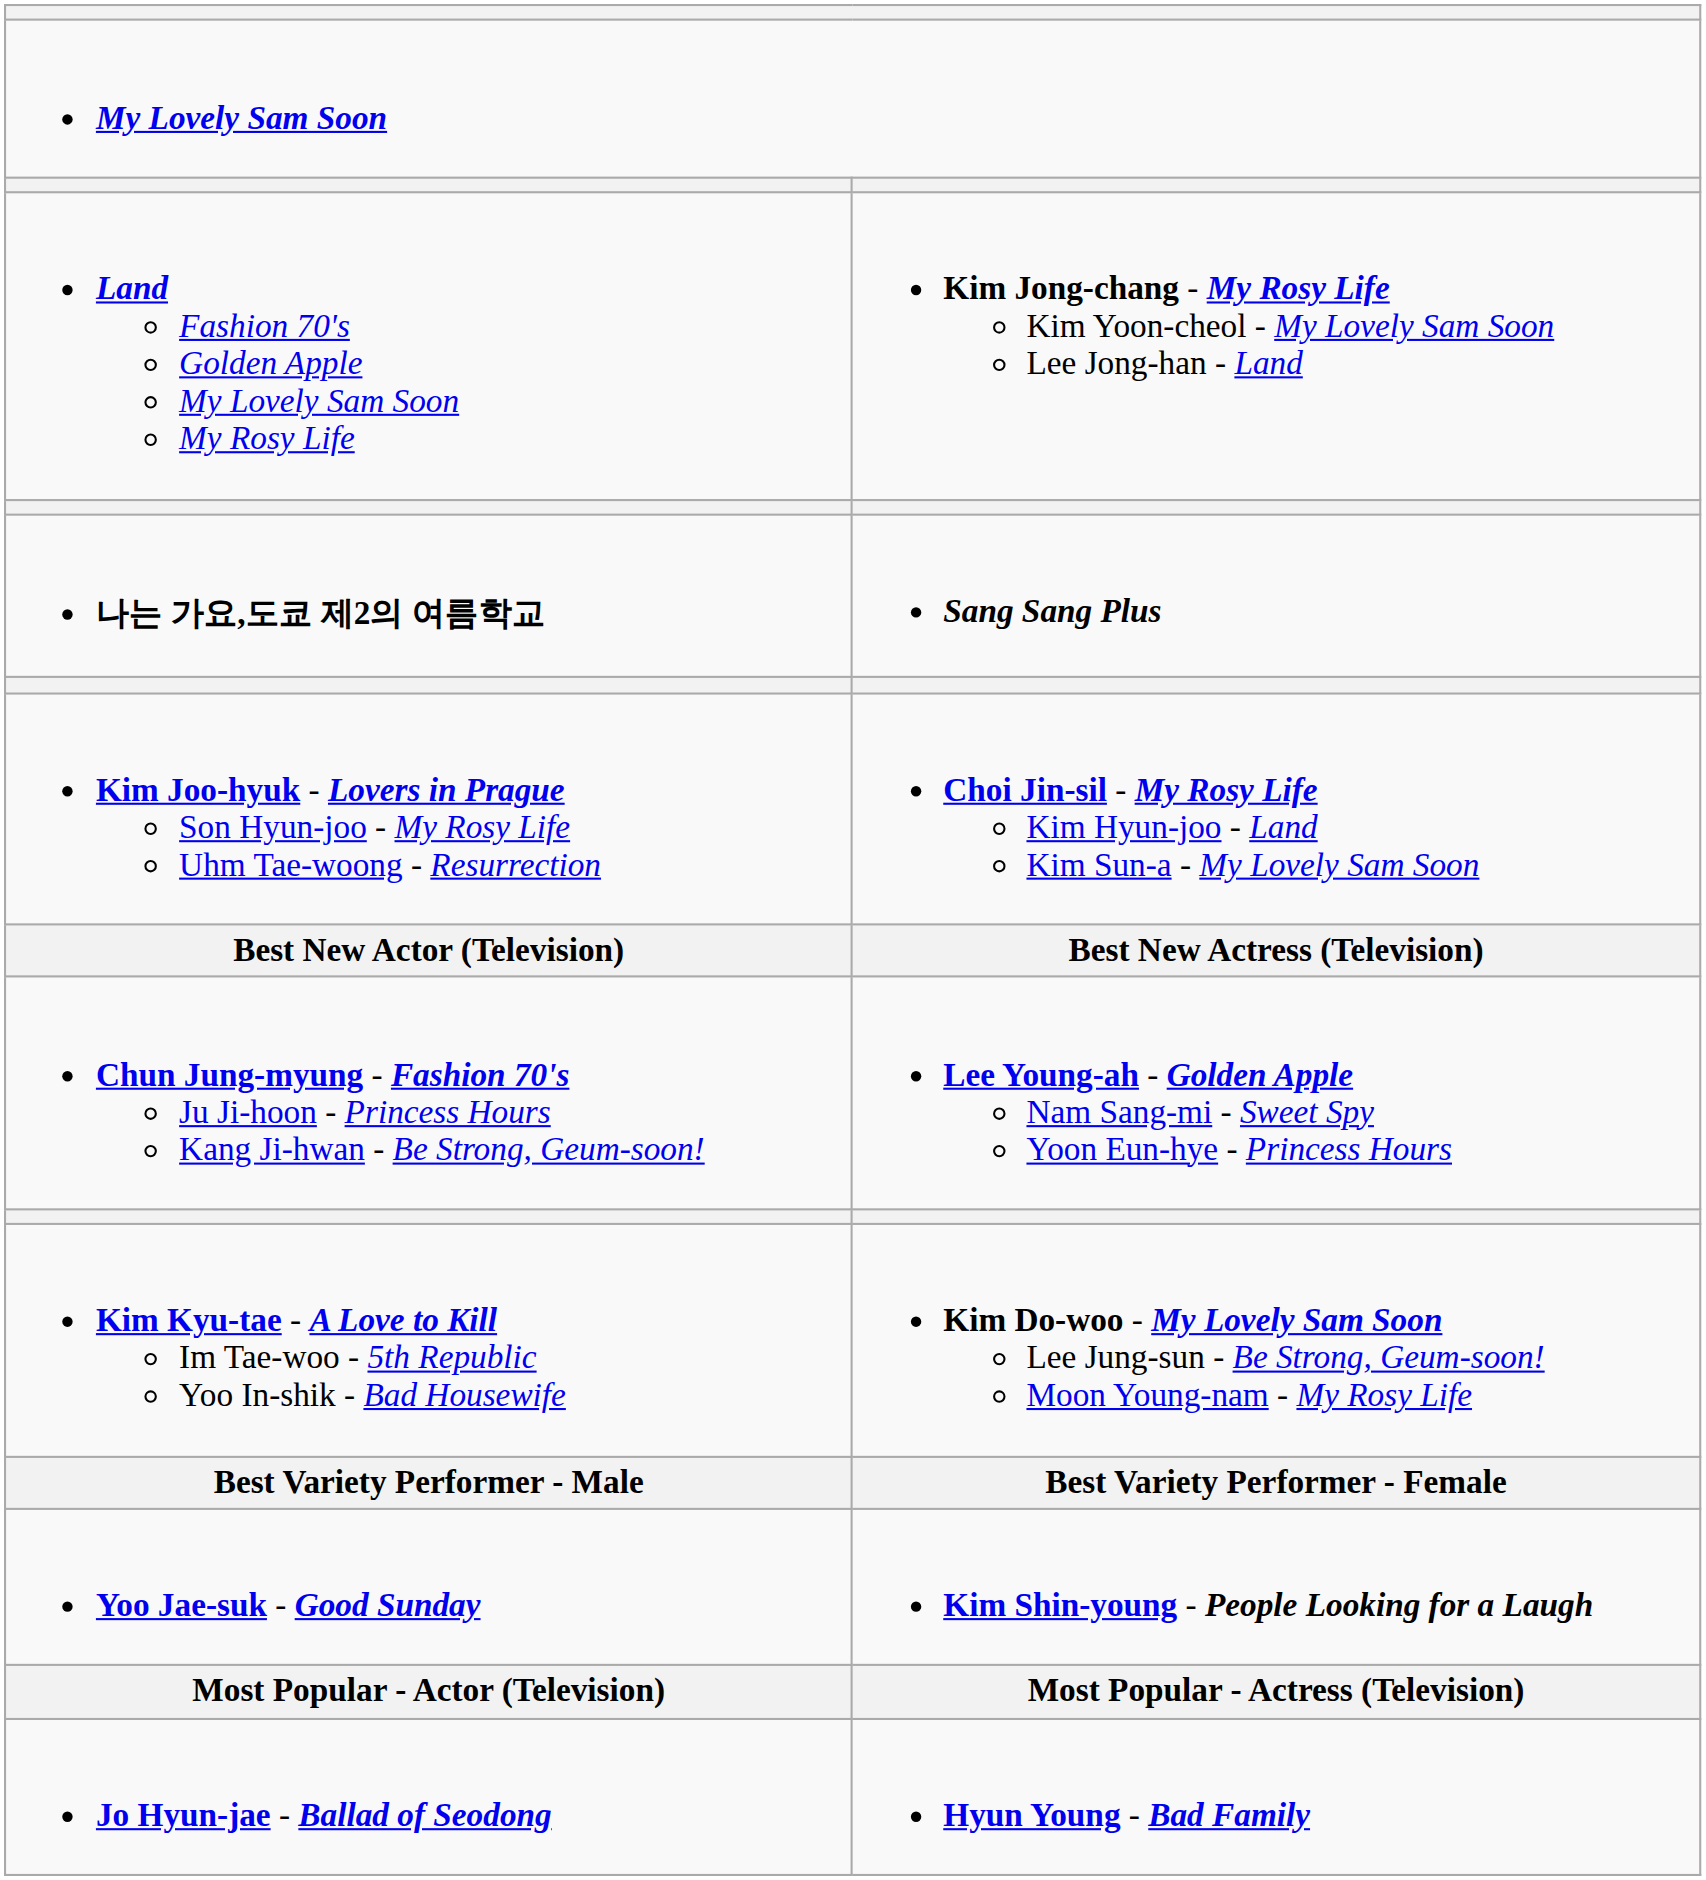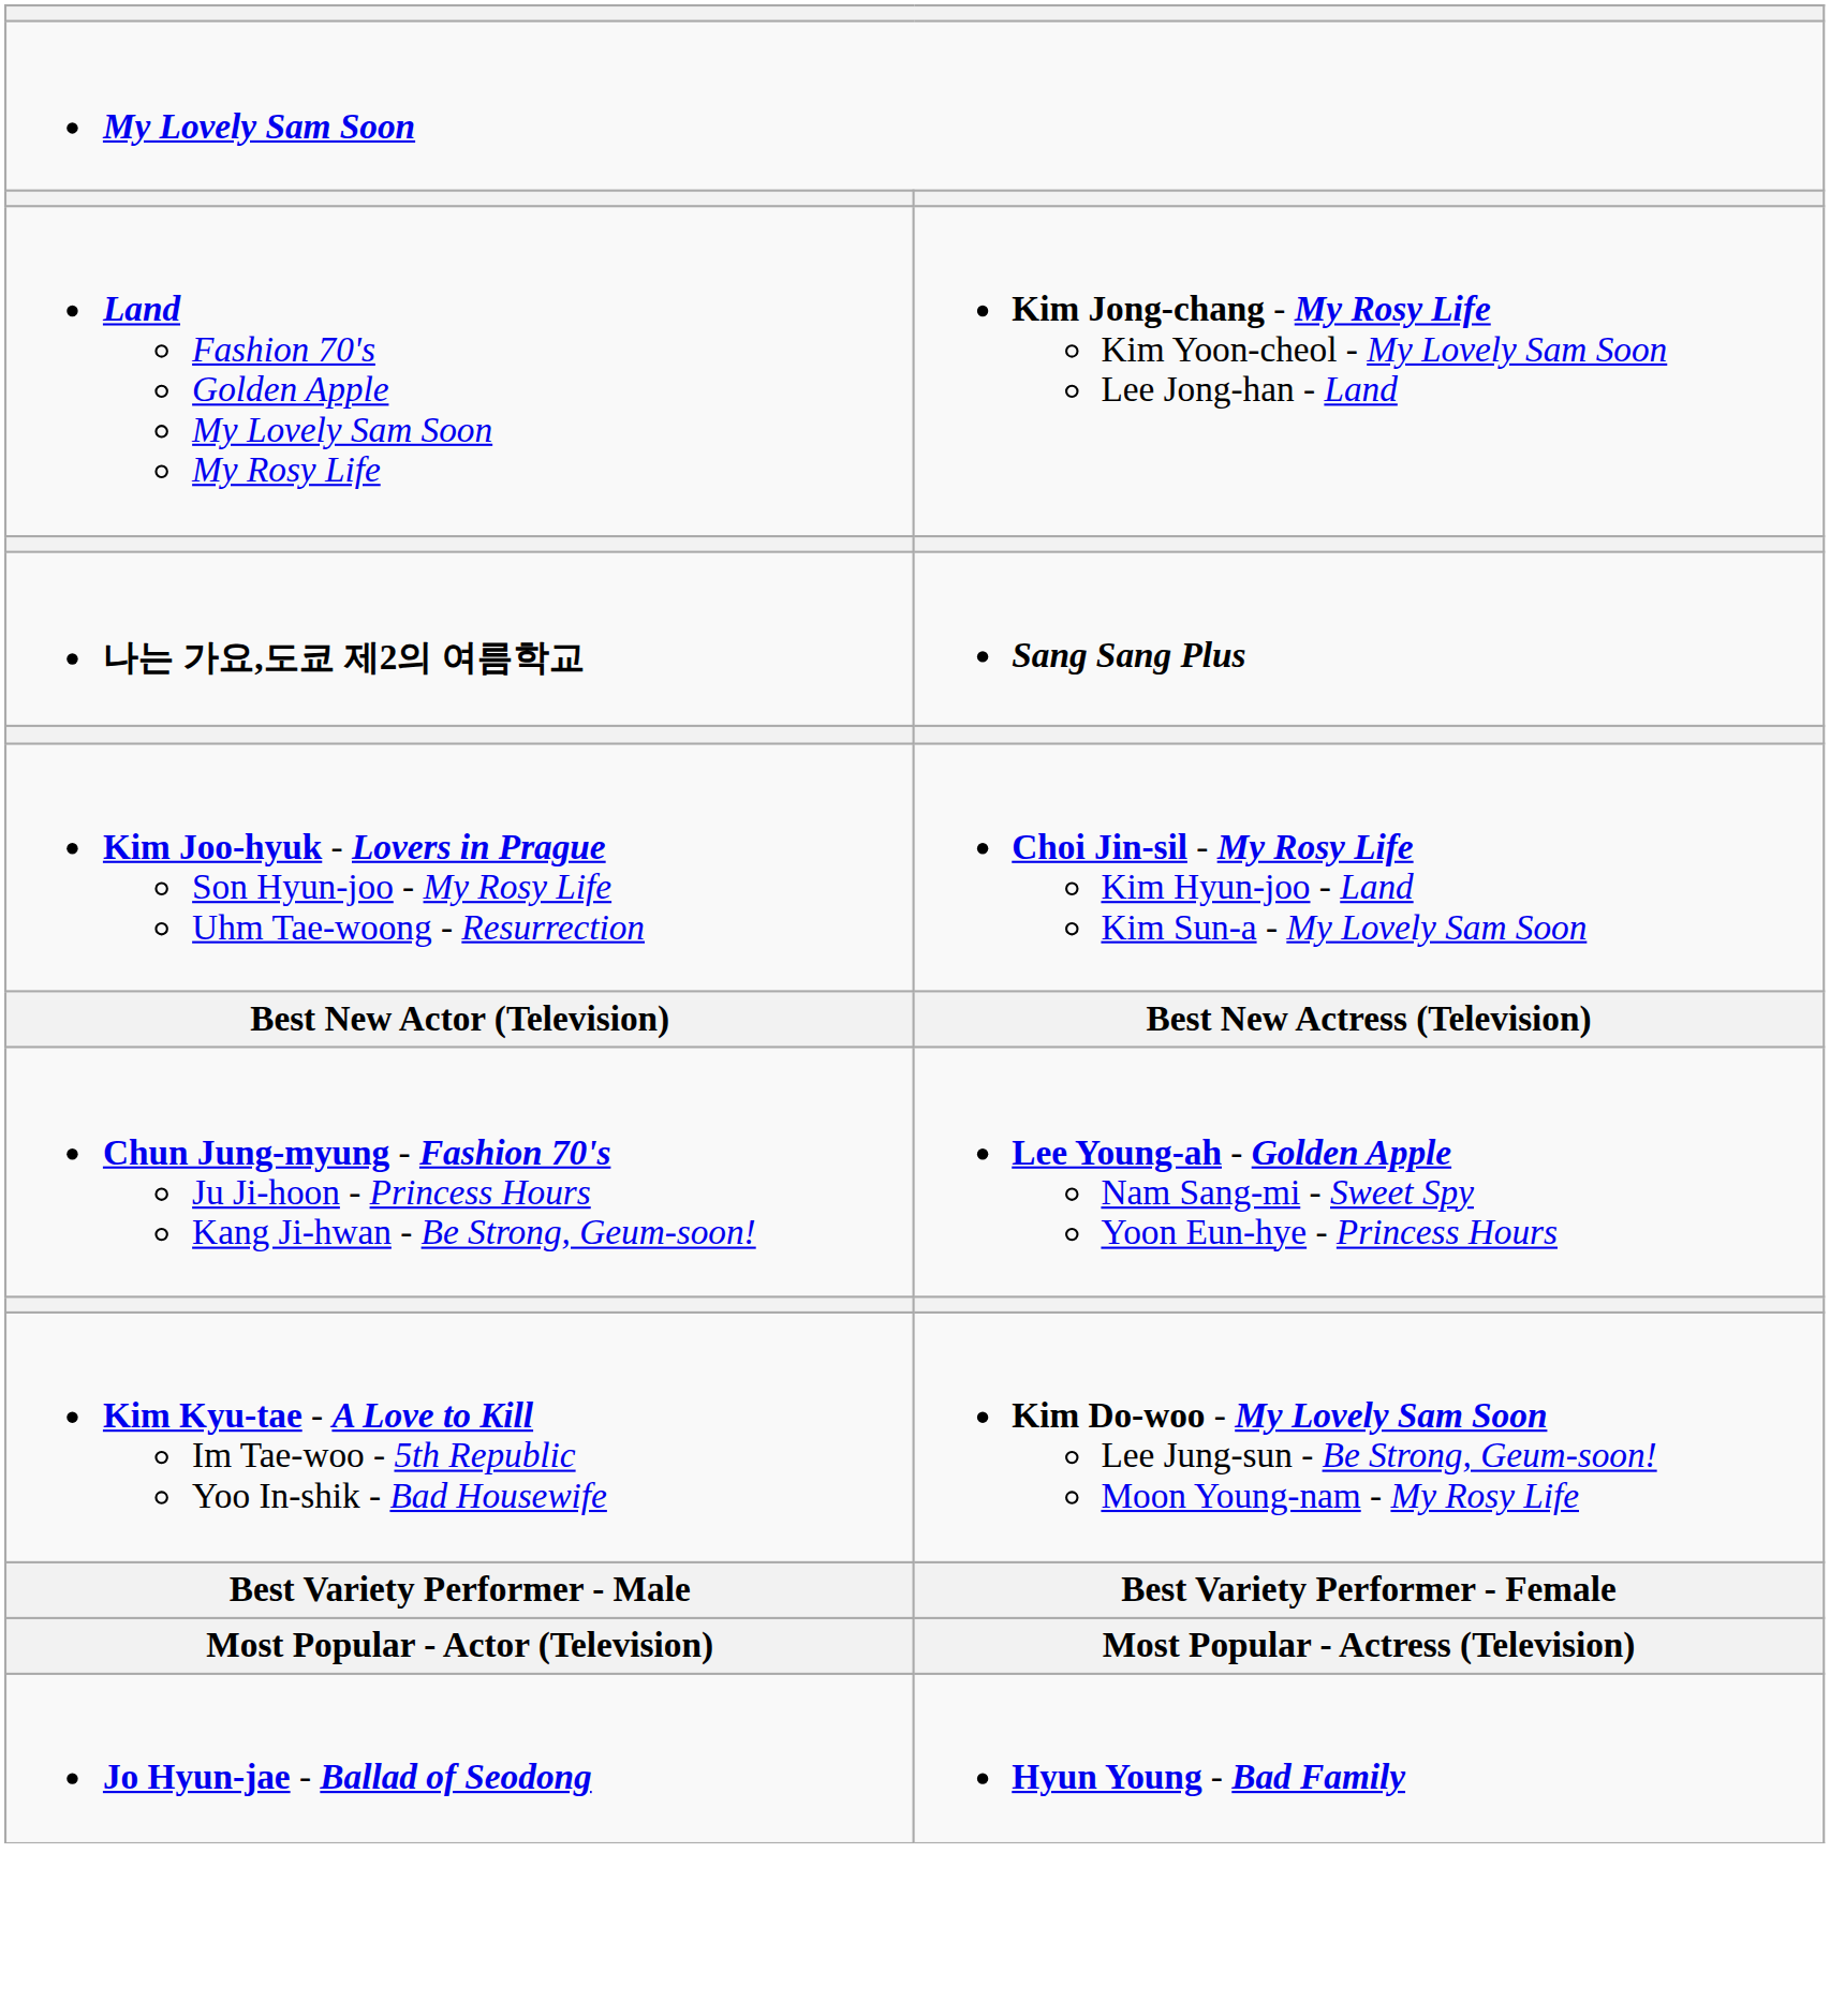- row: Yoo Jae-suk - Good Sunday | Kim Shin-young - People Looking for a Laugh
